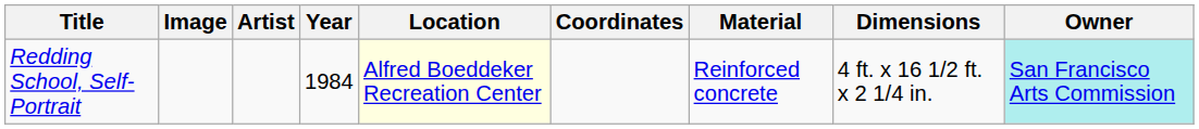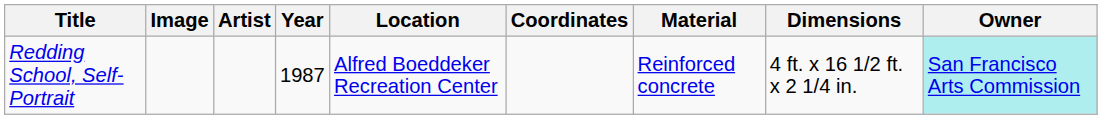Redding School, Self-Portrait | Year: 1984 -> 1987
Redding School, Self-Portrait | Location: lightyellow background -> no background
